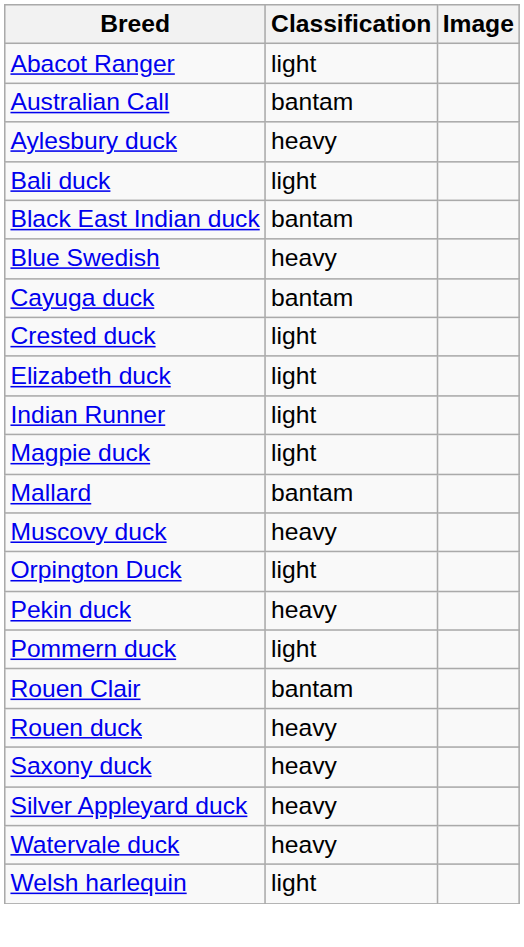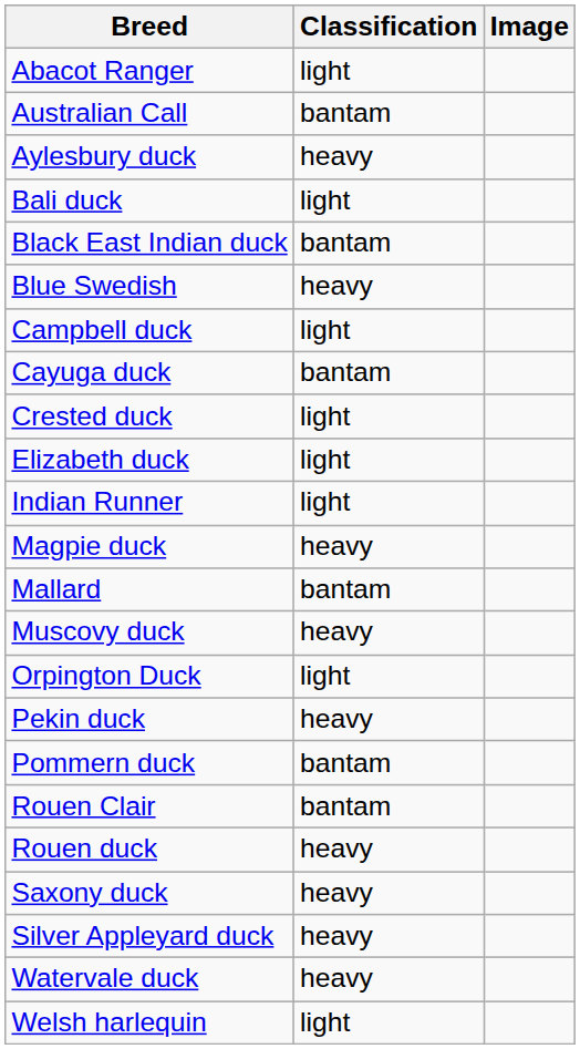+ row: Campbell duck | light
Magpie duck | Classification: light -> heavy
Pommern duck | Classification: light -> bantam
